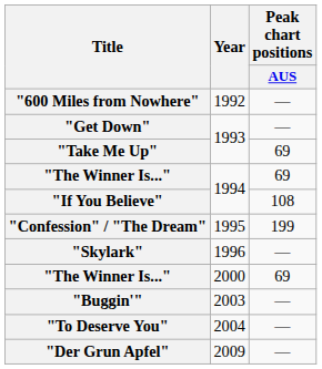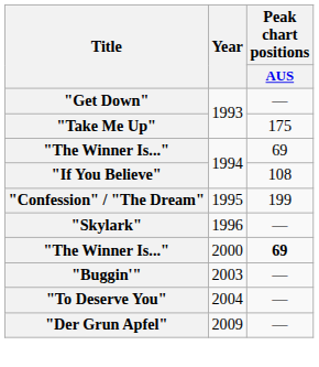- row: "600 Miles from Nowhere" | 1992 | —
"Take Me Up" | Peak chart positions / AUS: 69 -> 175
"The Winner Is..." / 2000 | Peak chart positions / AUS: normal -> bold
